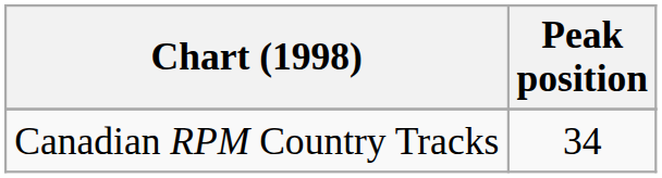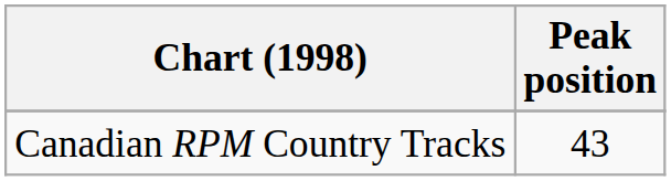Canadian RPM Country Tracks | Peak position: 34 -> 43
